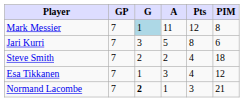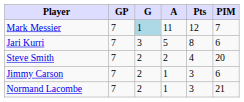Mark Messier | PIM: 8 -> 7
Steve Smith | PIM: 18 -> 20
- row: Esa Tikkanen | 7 | 1 | 3 | 4 | 12
+ row: Jimmy Carson | 7 | 2 | 1 | 3 | 6
Normand Lacombe | G: bold -> normal
